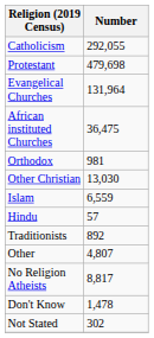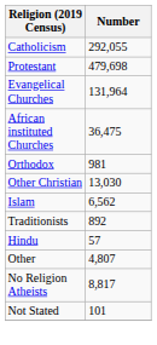Islam | Number: 6,559 -> 6,562
rows swapped: Hindu <-> Traditionists
- row: Don't Know | 1,478
Not Stated | Number: 302 -> 101
